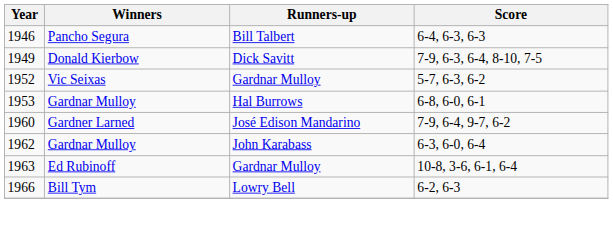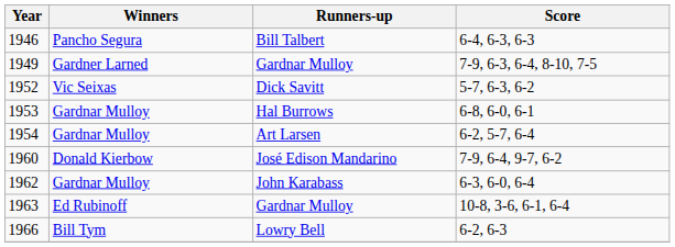1949 | Winners: Donald Kierbow -> Gardner Larned
1949 | Runners-up: Dick Savitt -> Gardnar Mulloy
1952 | Runners-up: Gardnar Mulloy -> Dick Savitt
+ row: 1954 | Gardnar Mulloy | Art Larsen | 6-2, 5-7, 6-4
1960 | Winners: Gardner Larned -> Donald Kierbow
